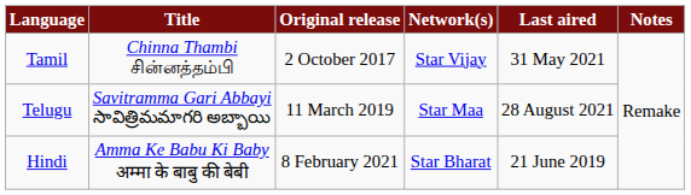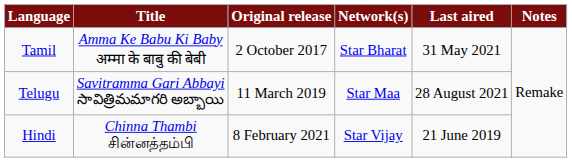Tamil | Title: Chinna Thambi சின்னத்தம்பி -> Amma Ke Babu Ki Baby अम्मा के बाबु की बेबी
Tamil | Network(s): Star Vijay -> Star Bharat
Hindi | Title: Amma Ke Babu Ki Baby अम्मा के बाबु की बेबी -> Chinna Thambi சின்னத்தம்பி
Hindi | Network(s): Star Bharat -> Star Vijay
